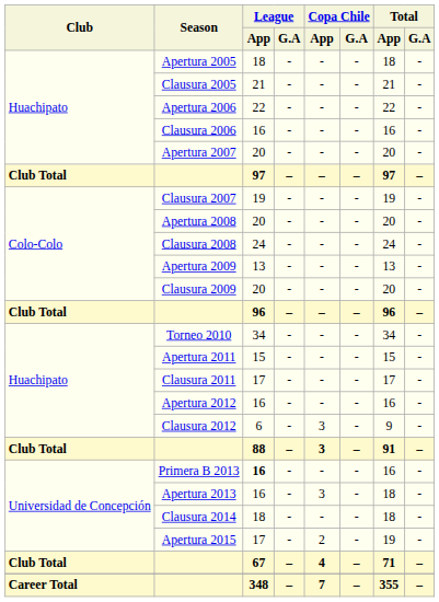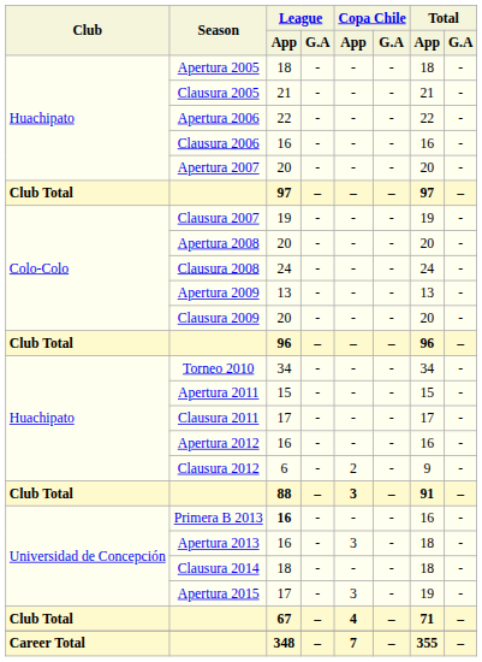Clausura 2012 | Copa Chile / App: 3 -> 2
Apertura 2015 | Copa Chile / App: 2 -> 3
